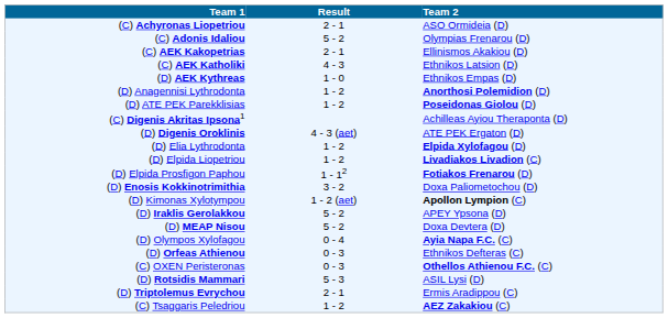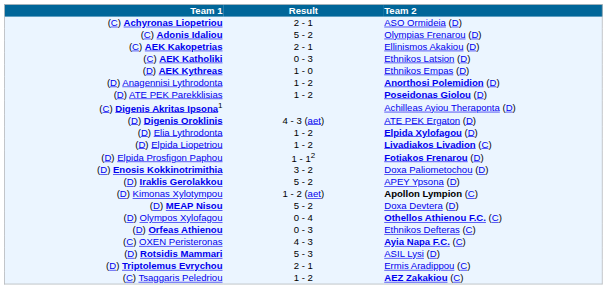(C) AEK Katholiki | Result: 4 - 3 -> 0 - 3
rows swapped: (D) Iraklis Gerolakkou <-> (D) Kimonas Xylotympou
(D) Olympos Xylofagou | Team 2: Ayia Napa F.C. (C) -> Othellos Athienou F.C. (C)
(C) OXEN Peristeronas | Result: 0 - 3 -> 4 - 3
(C) OXEN Peristeronas | Team 2: Othellos Athienou F.C. (C) -> Ayia Napa F.C. (C)
